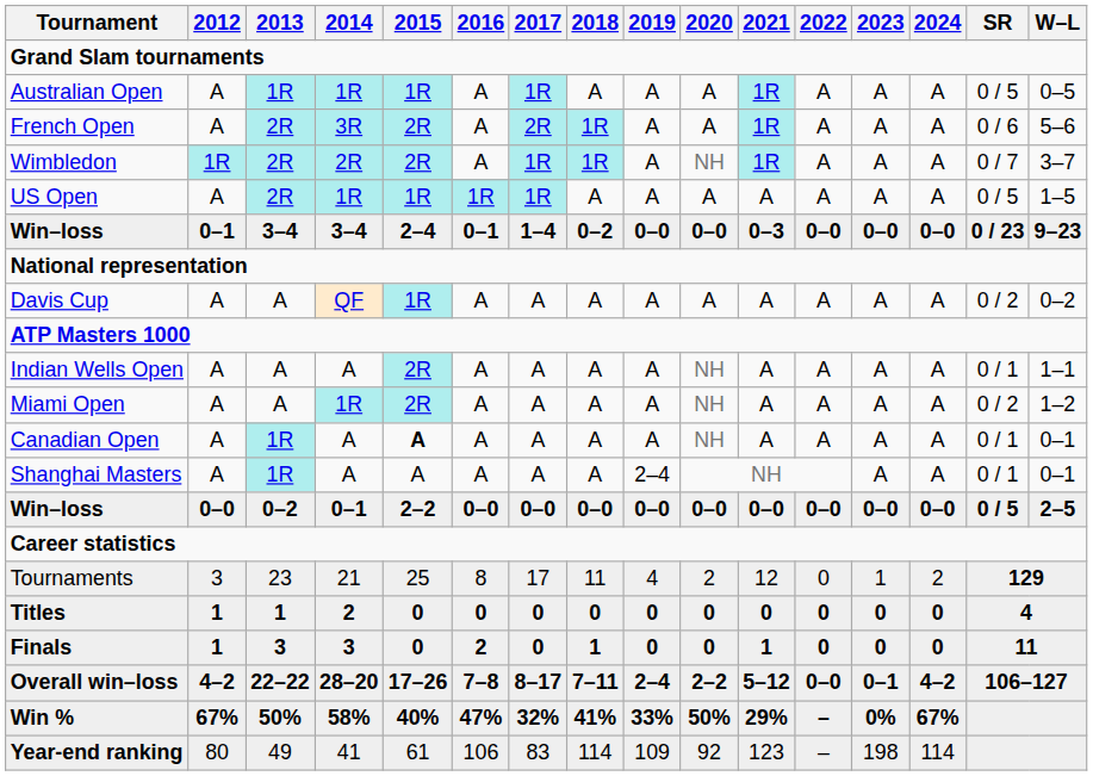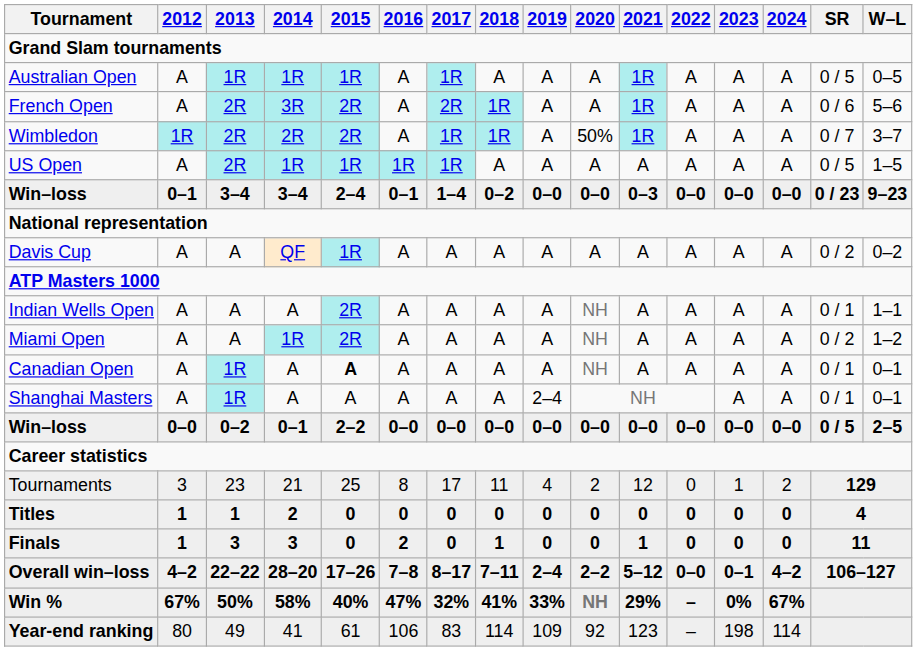Wimbledon | 2020: NH -> 50%
Win % | 2020: 50% -> NH
